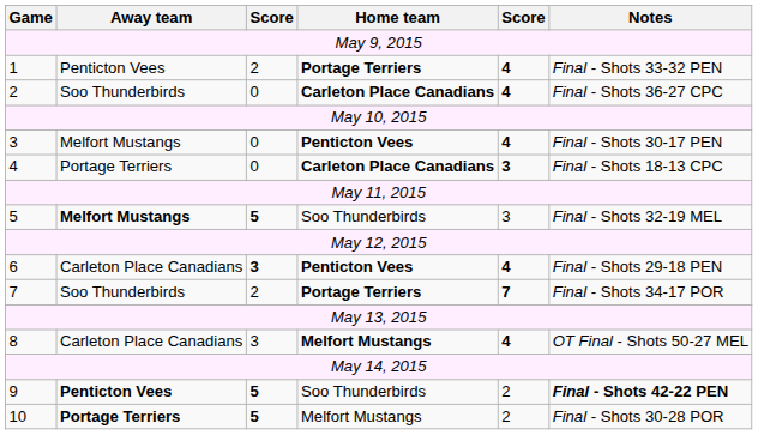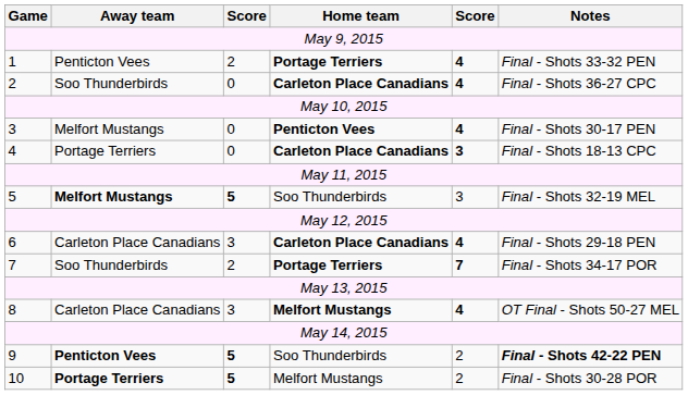6 | column 3: bold -> normal
6 | Home team: Penticton Vees -> Carleton Place Canadians
